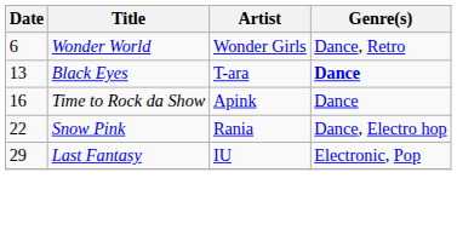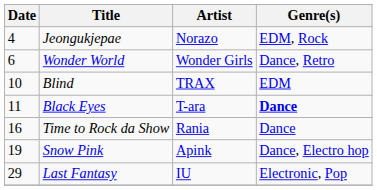+ row: 4 | Jeongukjepae | Norazo | EDM, Rock
+ row: 10 | Blind | TRAX | EDM
Black Eyes | Date: 13 -> 11
Time to Rock da Show | Artist: Apink -> Rania
Snow Pink | Date: 22 -> 19
Snow Pink | Artist: Rania -> Apink
